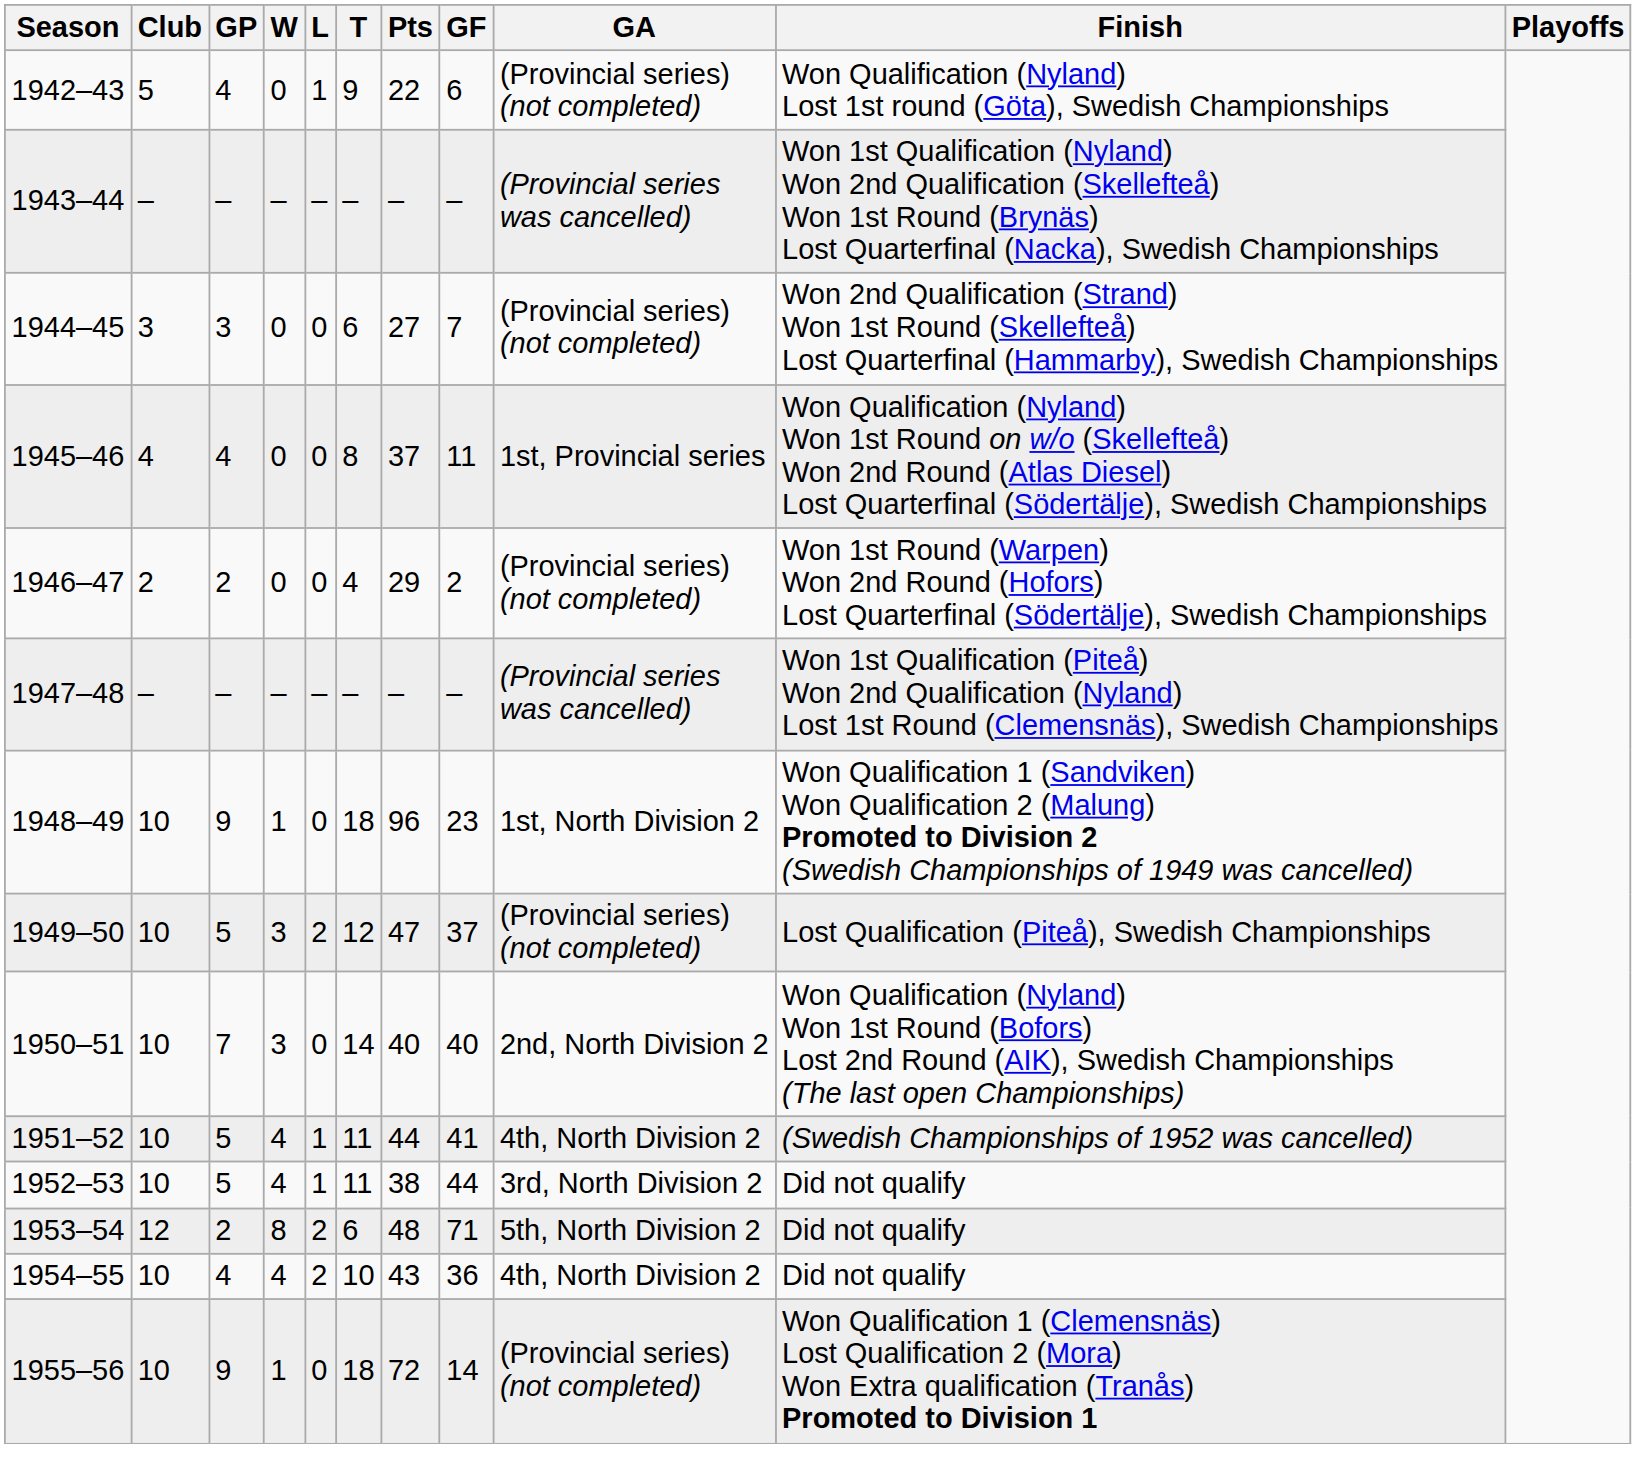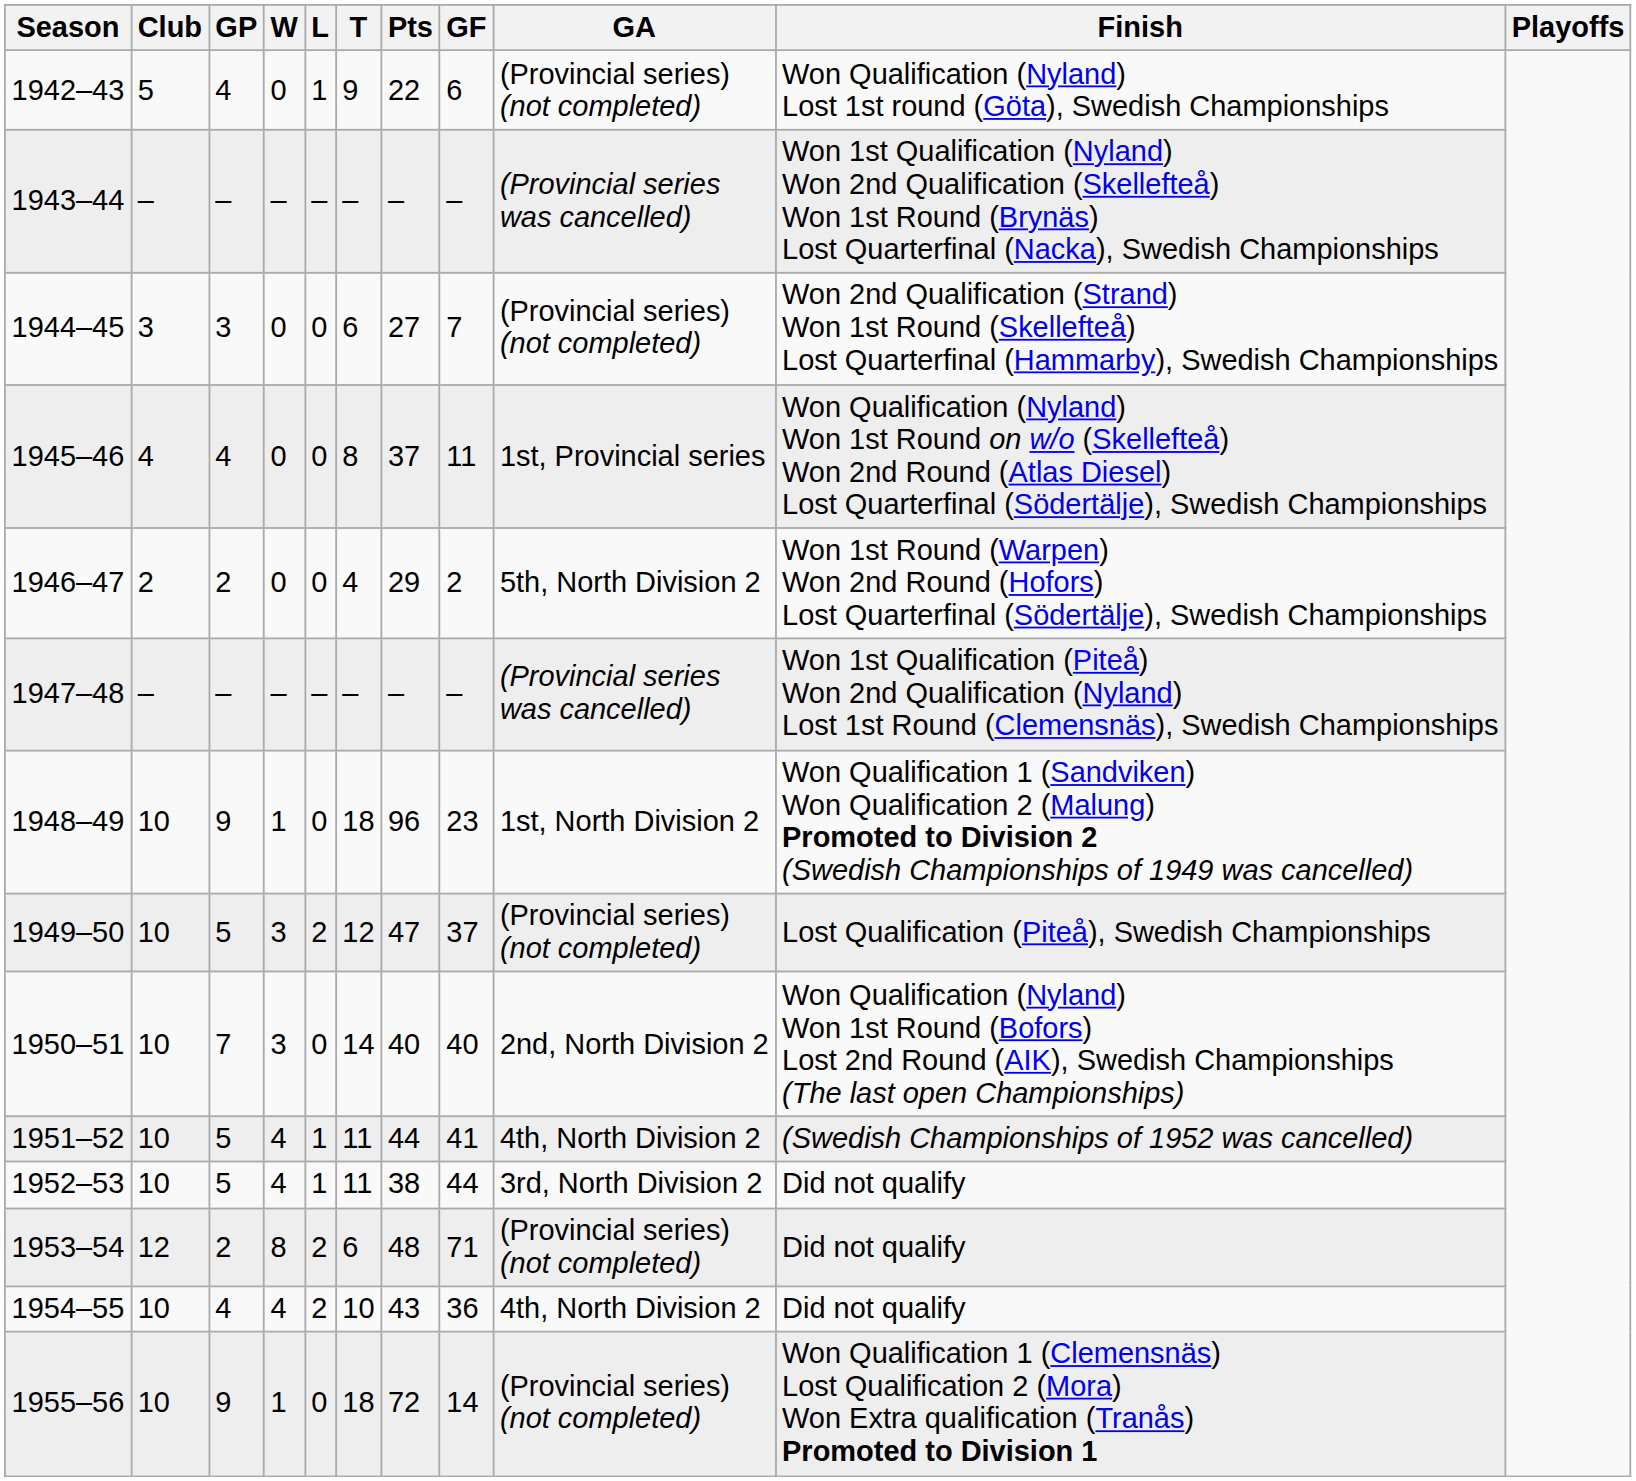1946–47 | GA: (Provincial series) (not completed) -> 5th, North Division 2
1953–54 | GA: 5th, North Division 2 -> (Provincial series) (not completed)
